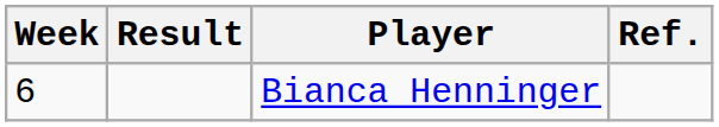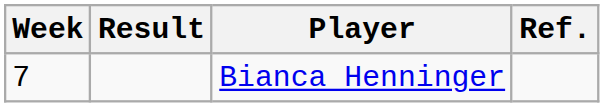Bianca Henninger | Week: 6 -> 7
